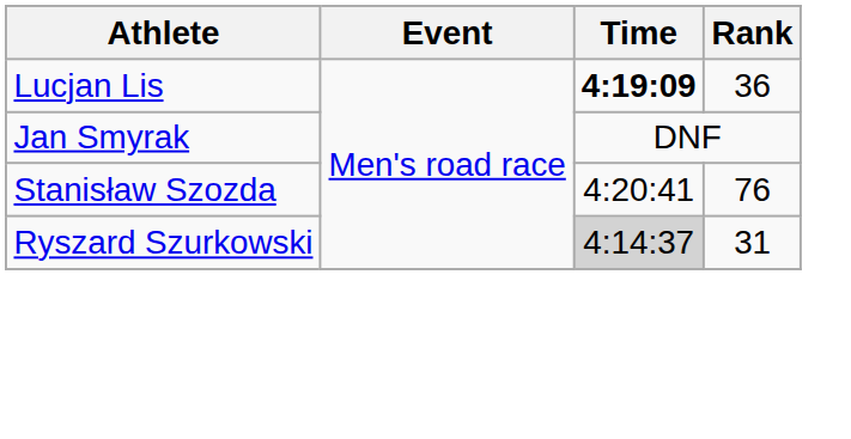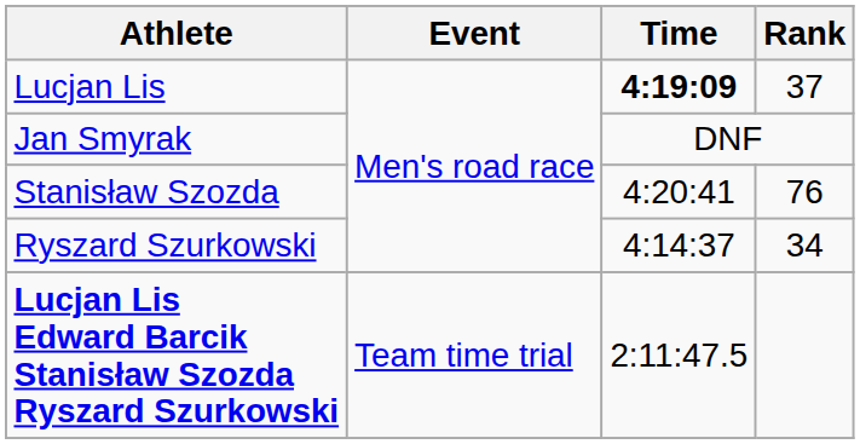Lucjan Lis | Rank: 36 -> 37
Ryszard Szurkowski | Time: lightgrey background -> no background
Ryszard Szurkowski | Rank: 31 -> 34
+ row: Lucjan Lis Edward Barcik Stanisław Szozda Ryszard Szurkowski | Team time trial | 2:11:47.5
